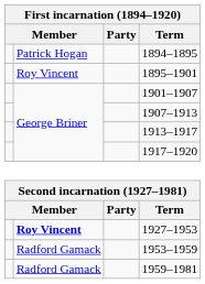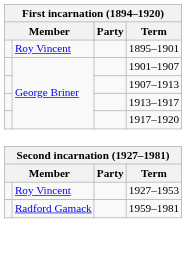- row: Patrick Hogan | 1894–1895
1927–1953 | column 2: bold -> normal
- row: Radford Gamack | 1953–1959
